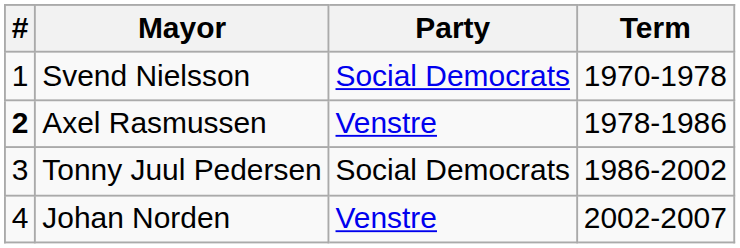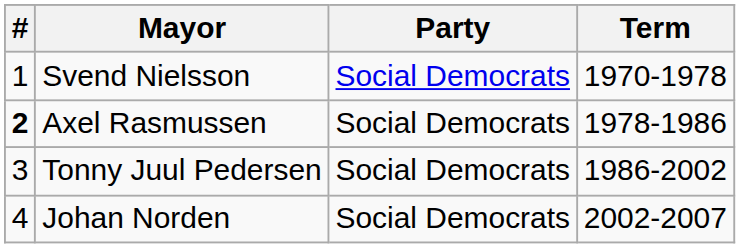Axel Rasmussen | Party: Venstre -> Social Democrats
Johan Norden | Party: Venstre -> Social Democrats
